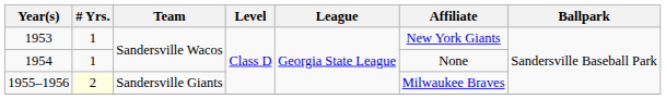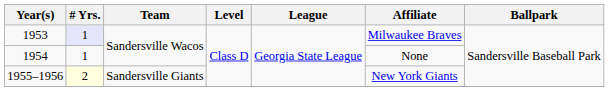1953 | # Yrs.: no background -> lavender background
1953 | Affiliate: New York Giants -> Milwaukee Braves
1955–1956 | Affiliate: Milwaukee Braves -> New York Giants
